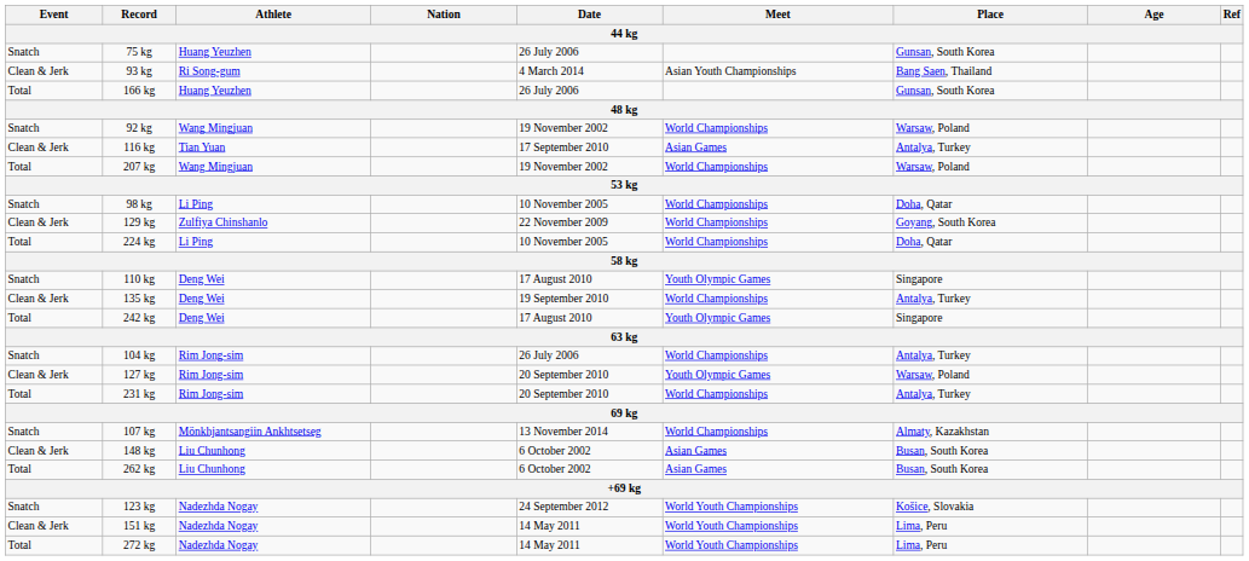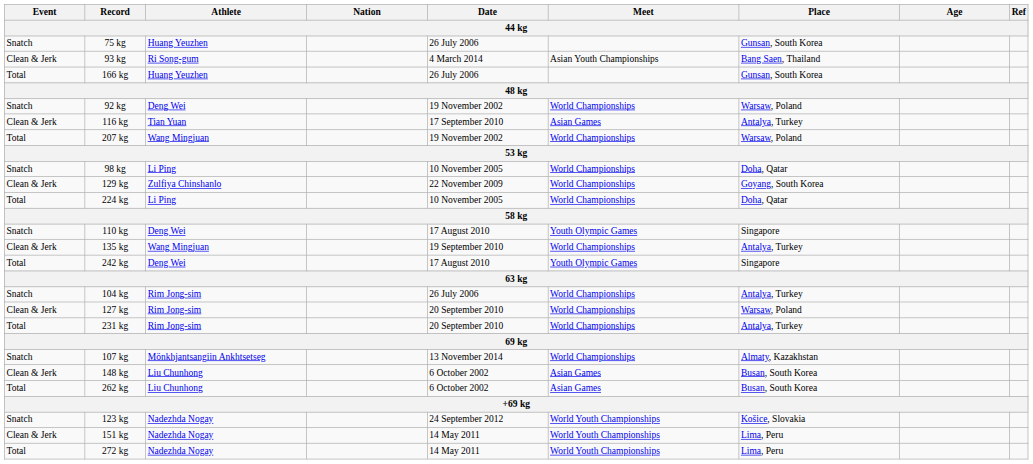92 kg | Athlete: Wang Mingjuan -> Deng Wei
135 kg | Athlete: Deng Wei -> Wang Mingjuan
127 kg | Meet: Youth Olympic Games -> World Championships
